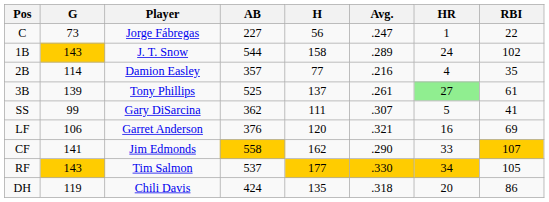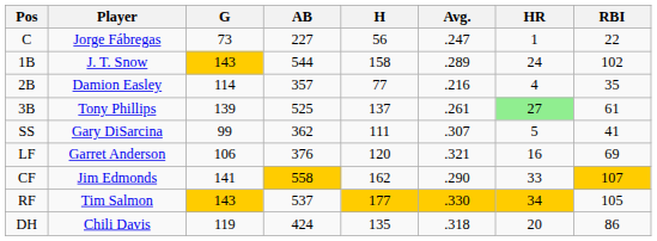columns swapped: Player <-> G
